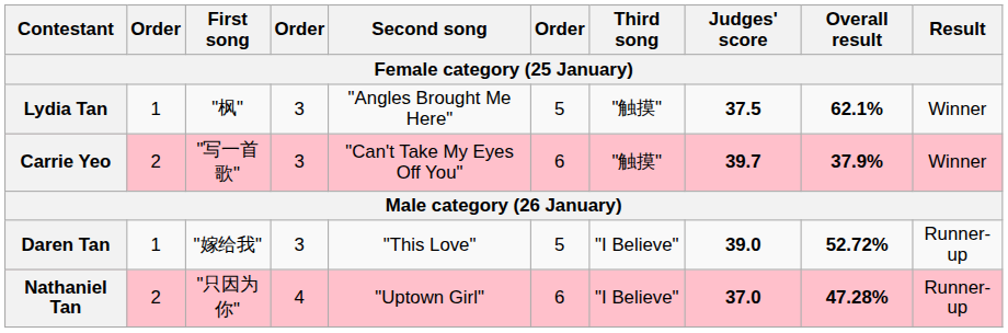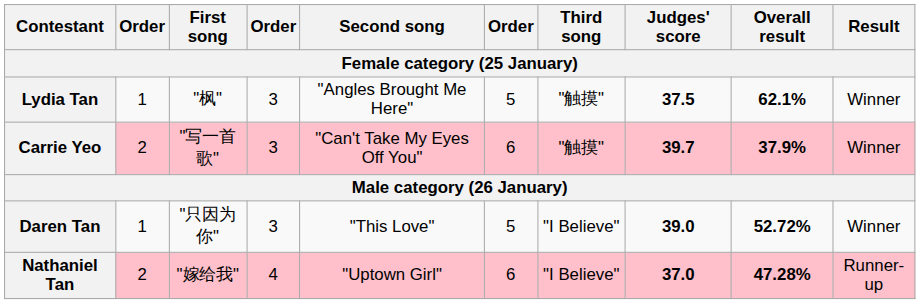Daren Tan | First song: "嫁给我" -> "只因为你"
Daren Tan | Result: Runner-up -> Winner
Nathaniel Tan | First song: "只因为你" -> "嫁给我"
